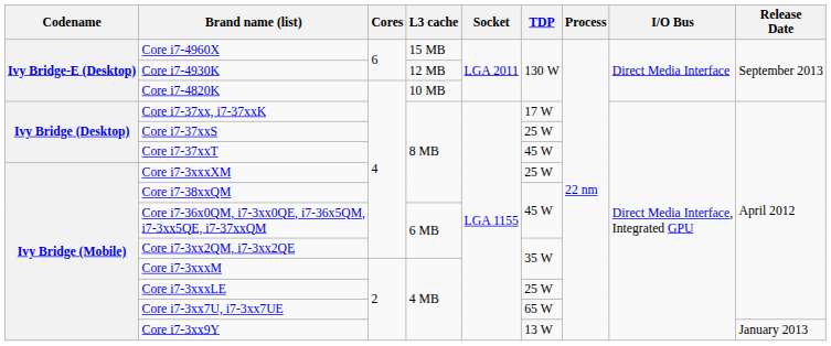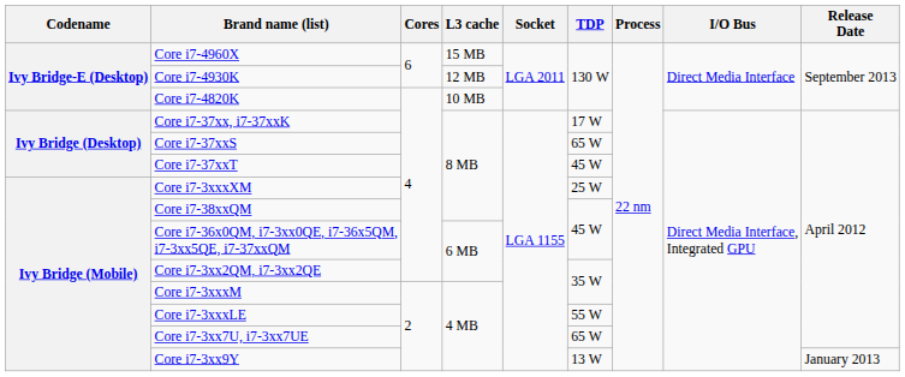Core i7-37xxS | TDP: 25 W -> 65 W
Core i7-3xxxLE | TDP: 25 W -> 55 W
